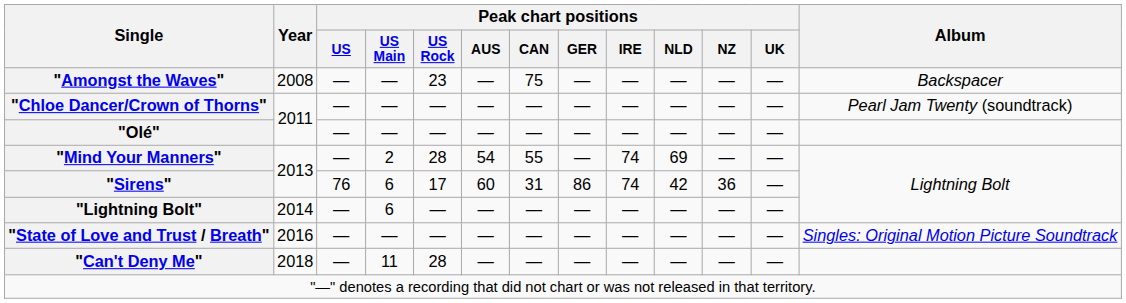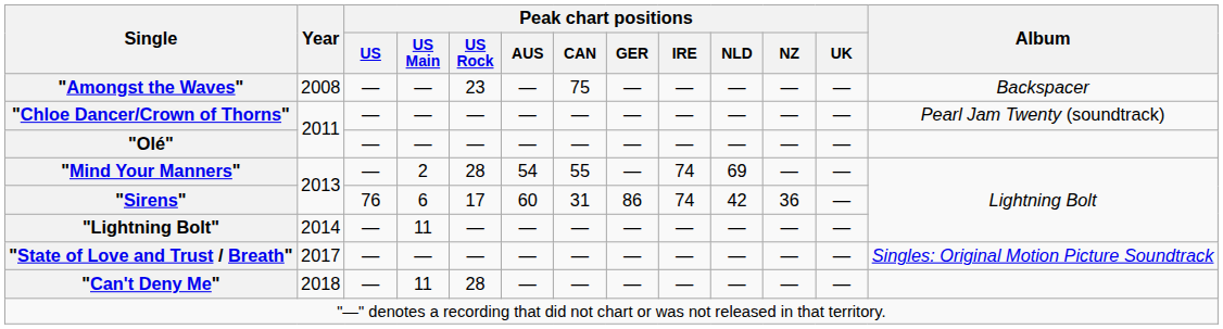"Lightning Bolt" | Peak chart positions / US Main: 6 -> 11
"State of Love and Trust / Breath" | Year: 2016 -> 2017
